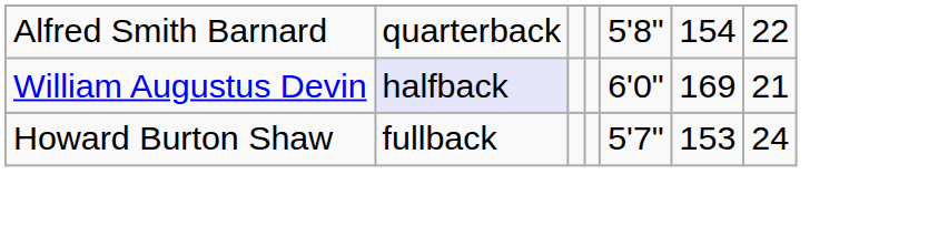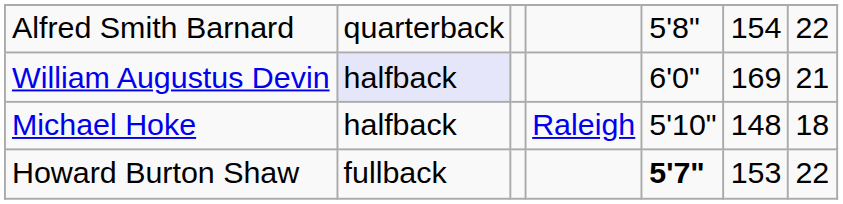+ row: Michael Hoke | halfback | Raleigh | 5'10" | 148 | 18
Howard Burton Shaw | column 5: normal -> bold
Howard Burton Shaw | column 7: 24 -> 22
